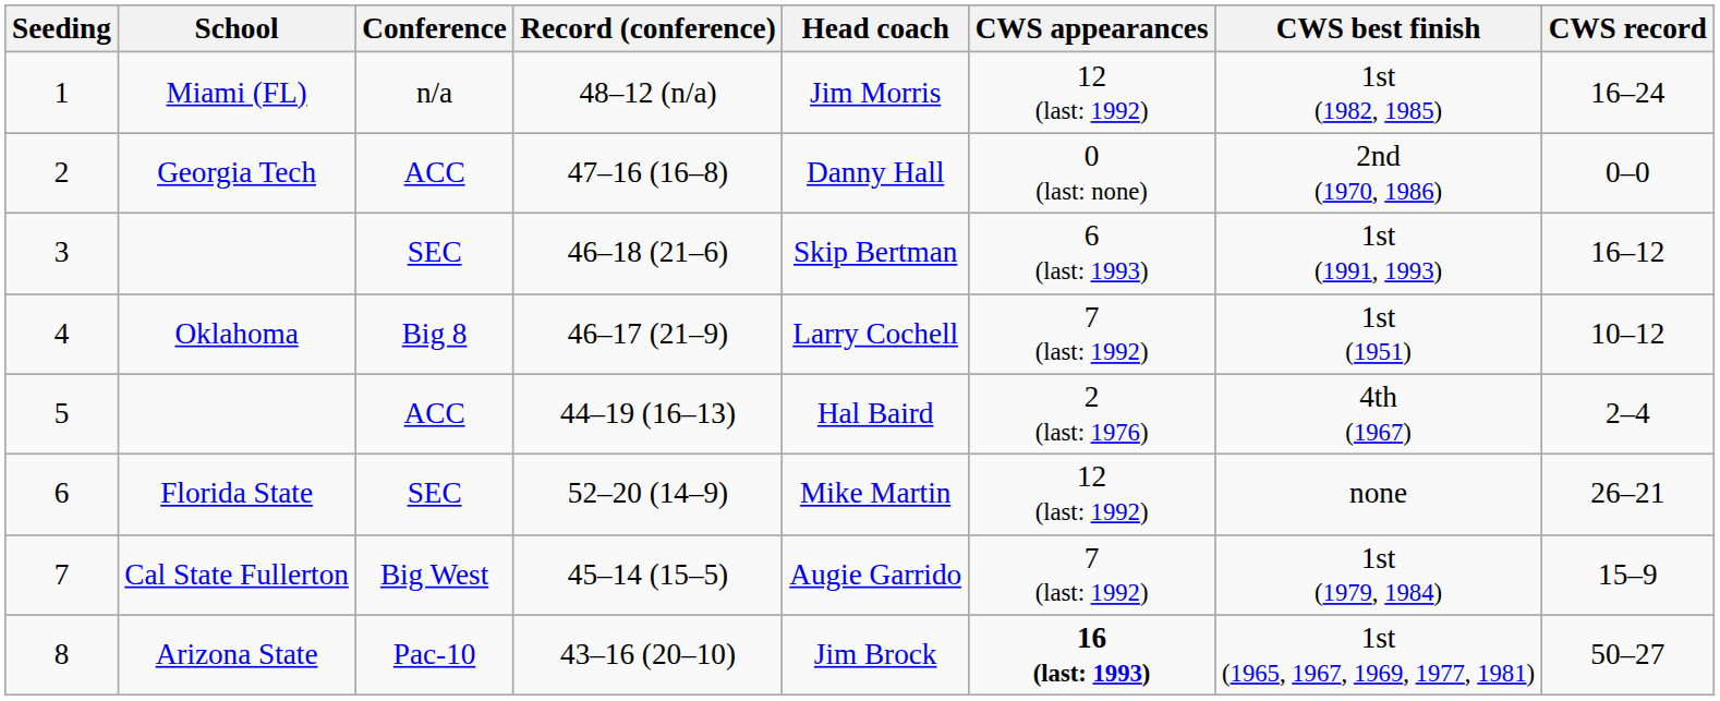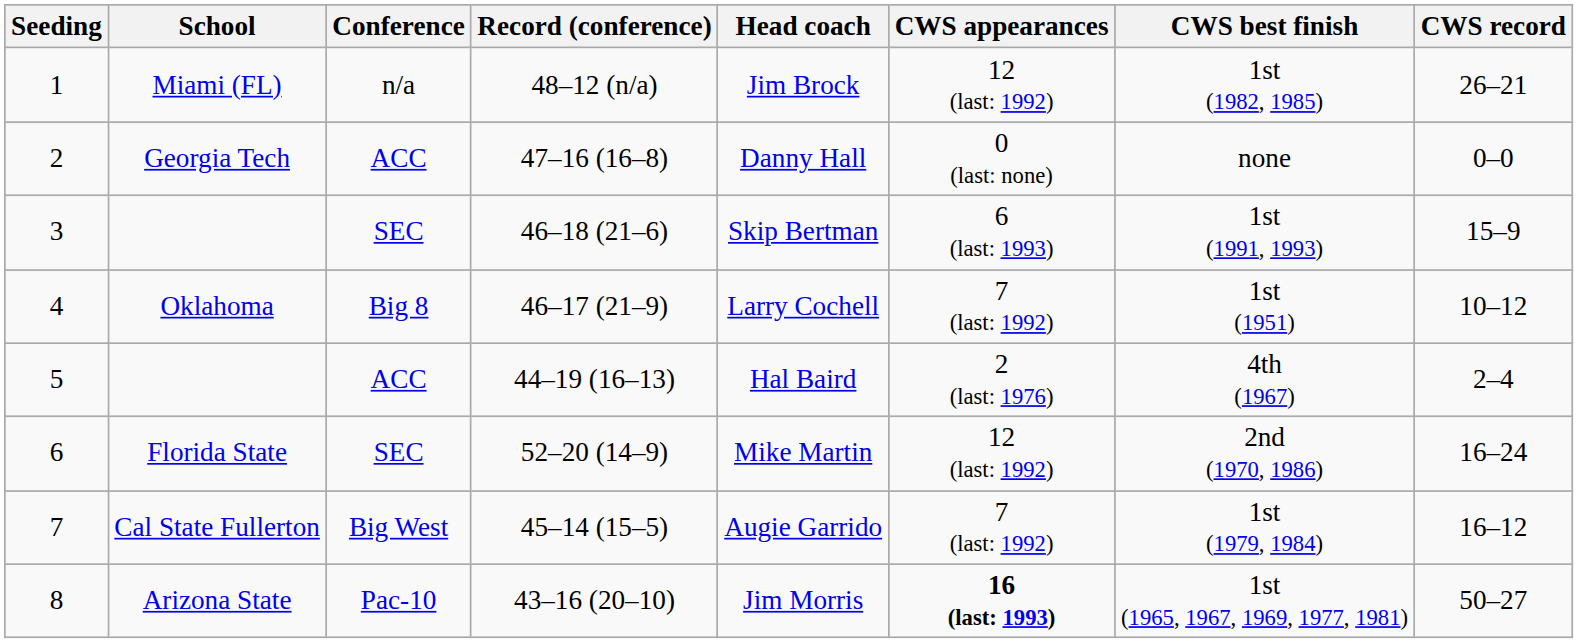1 | Head coach: Jim Morris -> Jim Brock
1 | CWS record: 16–24 -> 26–21
2 | CWS best finish: 2nd (1970, 1986) -> none
3 | CWS record: 16–12 -> 15–9
6 | CWS best finish: none -> 2nd (1970, 1986)
6 | CWS record: 26–21 -> 16–24
7 | CWS record: 15–9 -> 16–12
8 | Head coach: Jim Brock -> Jim Morris
